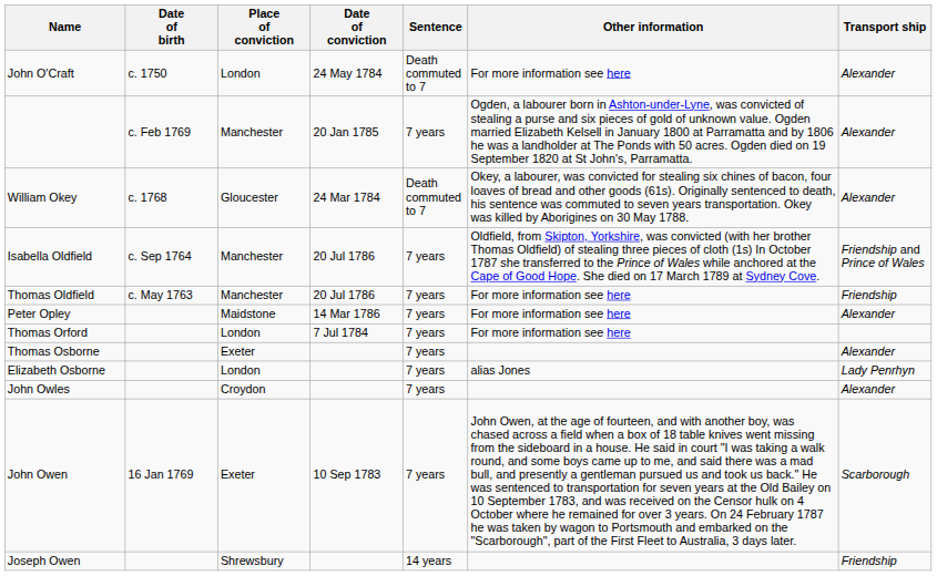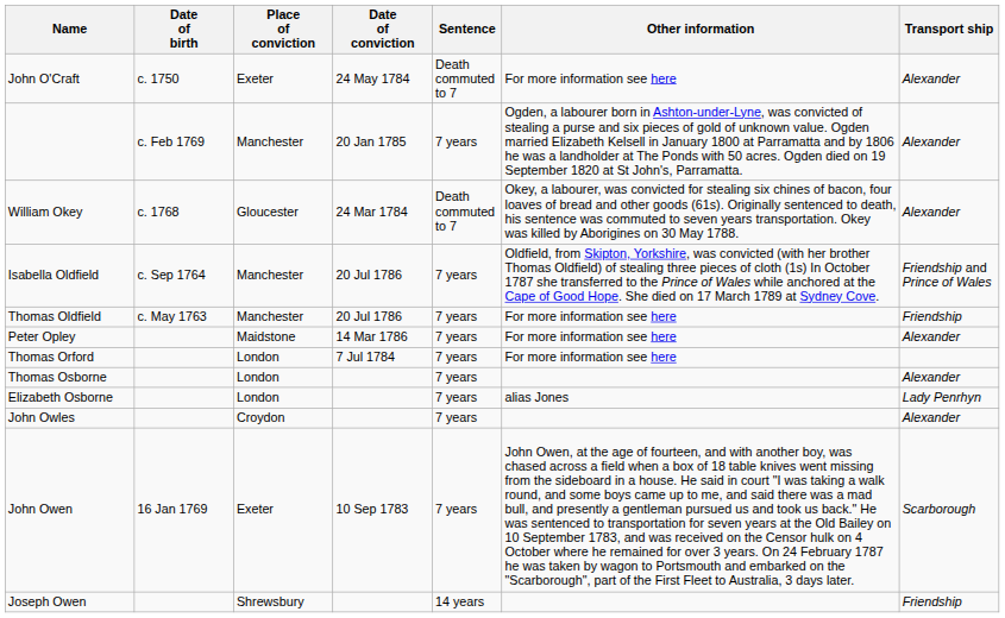John O'Craft | Place of conviction: London -> Exeter
Thomas Osborne | Place of conviction: Exeter -> London
